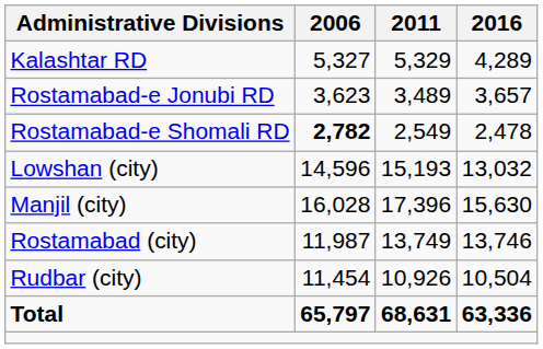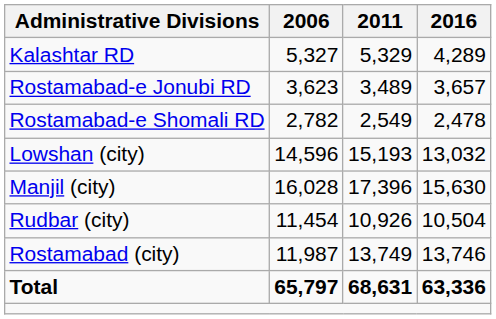Rostamabad-e Shomali RD | 2006: bold -> normal
rows swapped: Rostamabad (city) <-> Rudbar (city)
